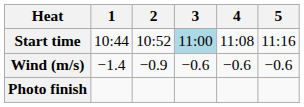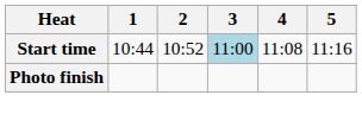- row: Wind (m/s) | −1.4 | −0.9 | −0.6 | −0.6 | −0.6
